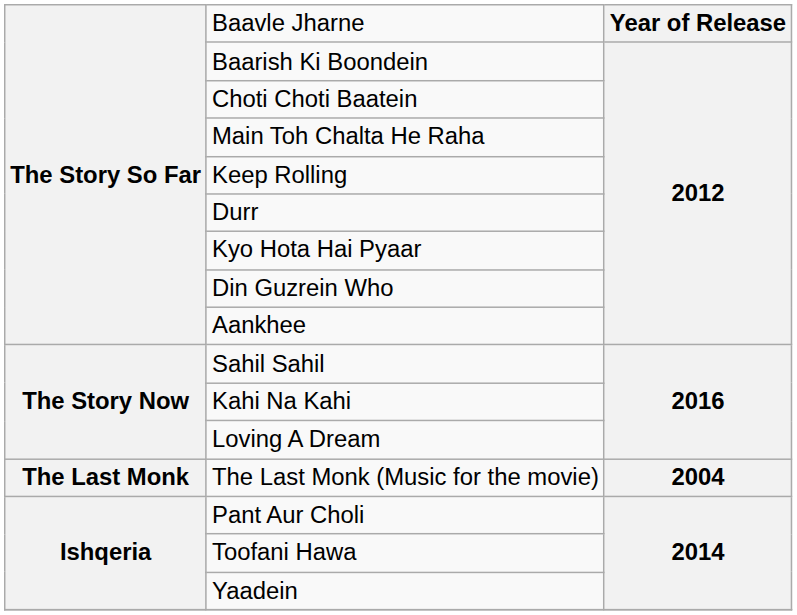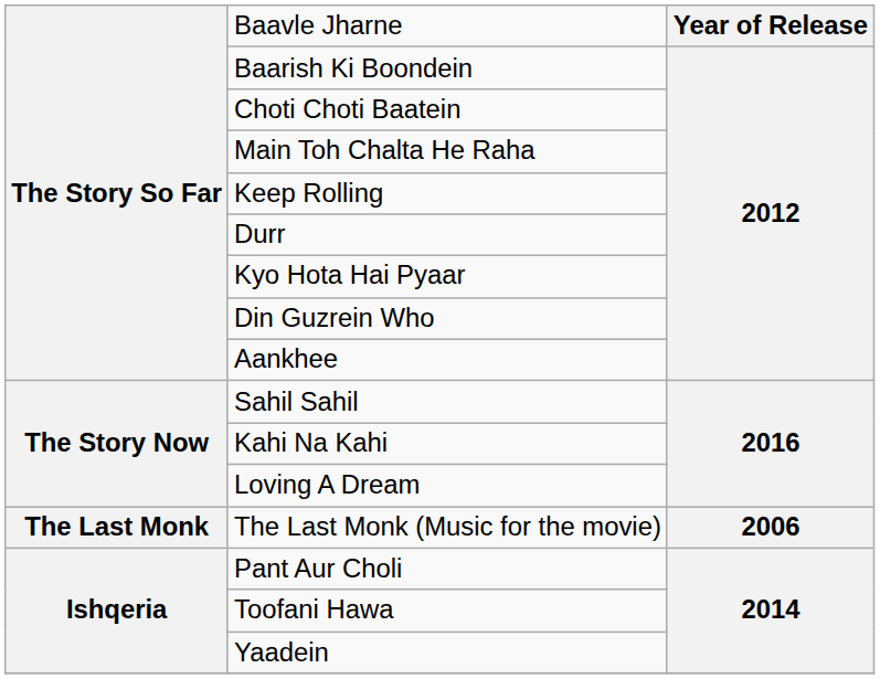The Last Monk (Music for the movie) | column 3: 2004 -> 2006
